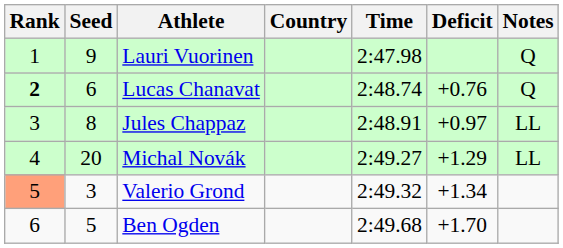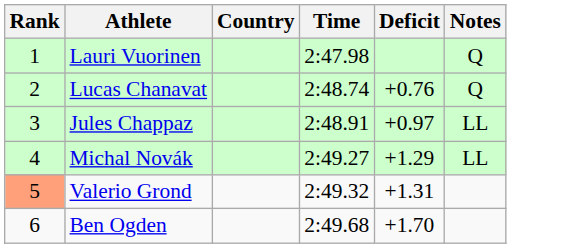- column: Seed | 9 | 6 | 8 | 20 | 3 | 5
Lucas Chanavat | Rank: bold -> normal
Valerio Grond | Deficit: +1.34 -> +1.31
